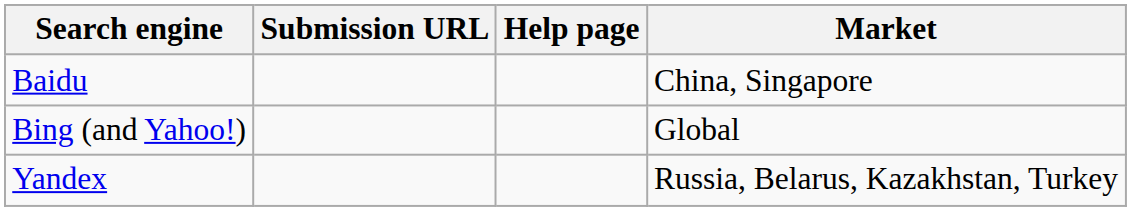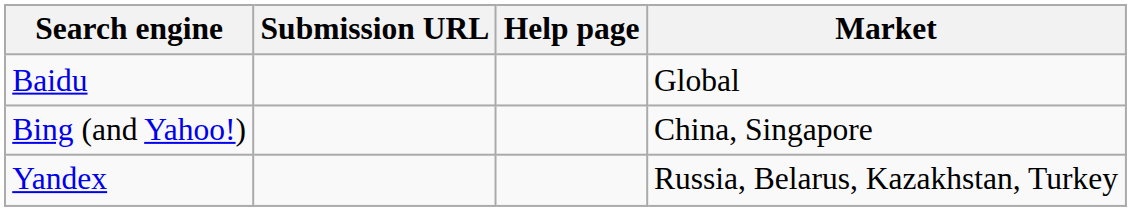Baidu | Market: China, Singapore -> Global
Bing (and Yahoo!) | Market: Global -> China, Singapore
